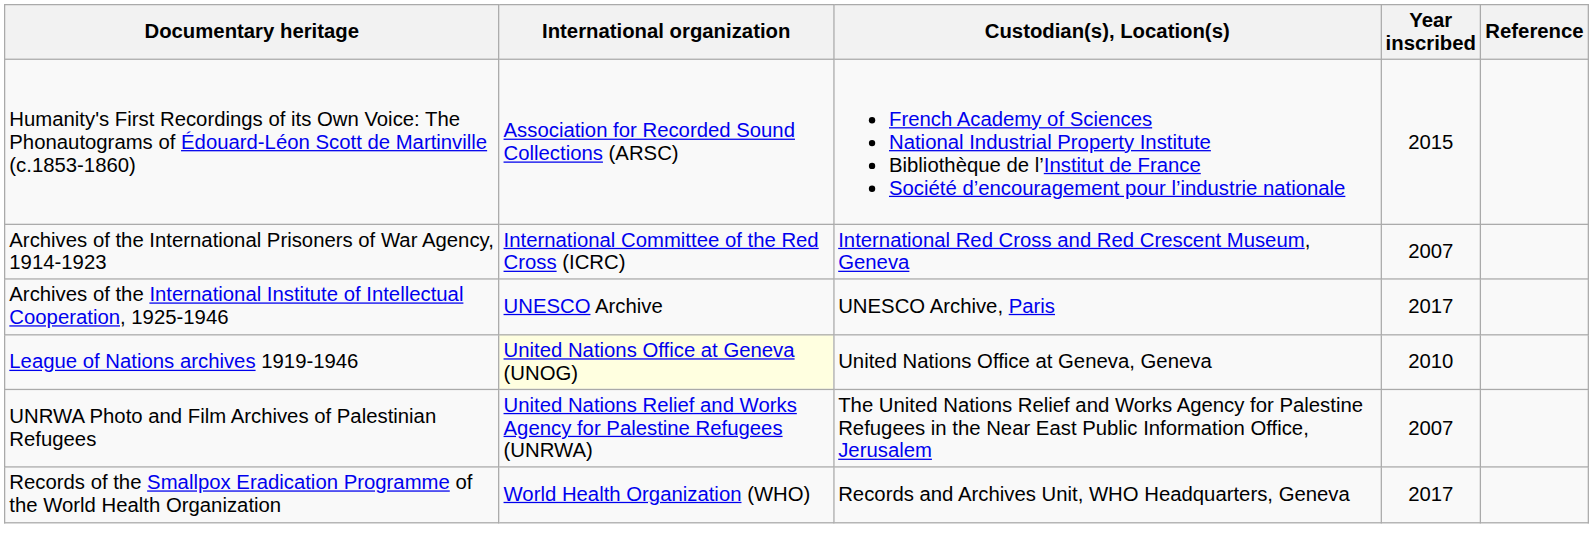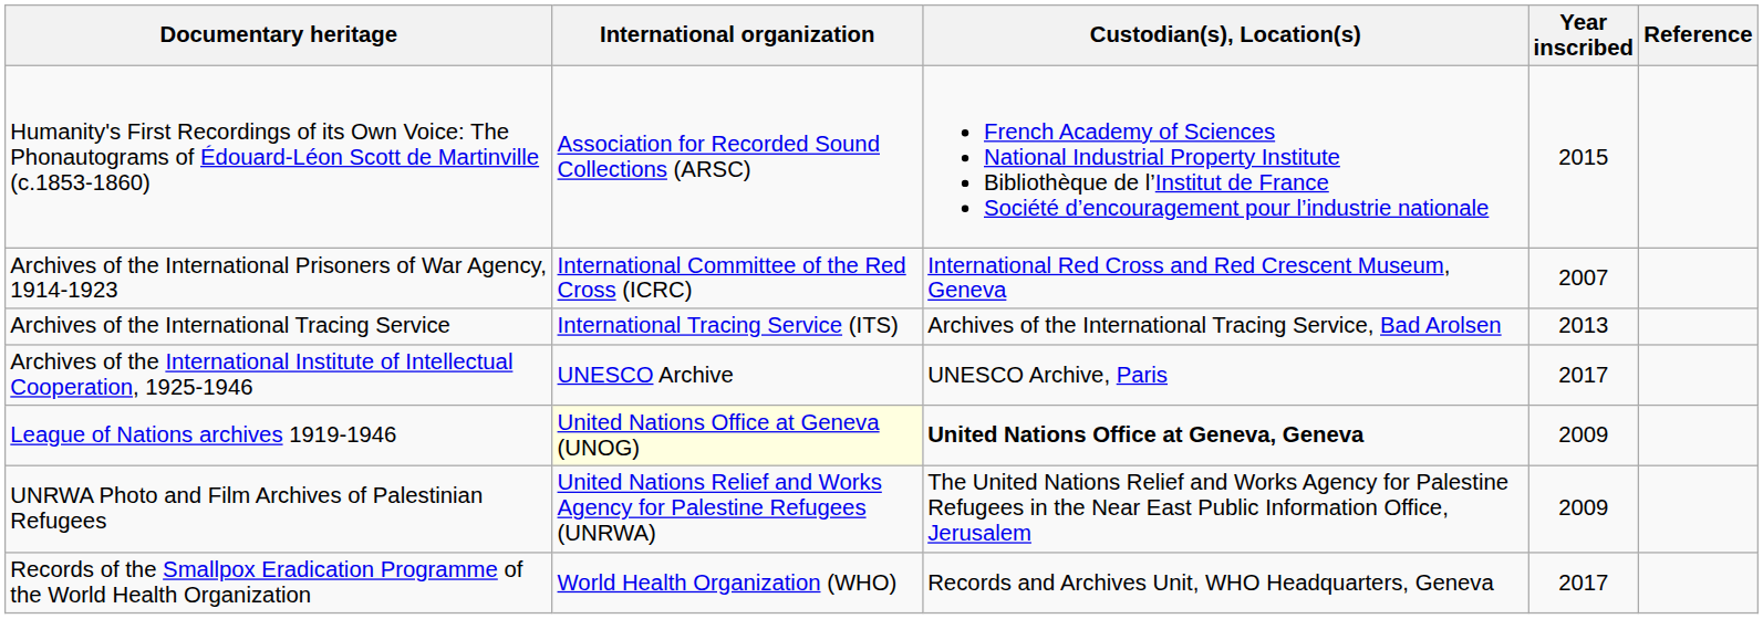+ row: Archives of the International Tracing Service | International Tracing Service (ITS) | Archives of the International Tracing Service, Bad Arolsen | 2013
League of Nations archives 1919-1946 | Custodian(s), Location(s): normal -> bold
League of Nations archives 1919-1946 | Year inscribed: 2010 -> 2009
UNRWA Photo and Film Archives of Palestinian Refugees | Year inscribed: 2007 -> 2009
